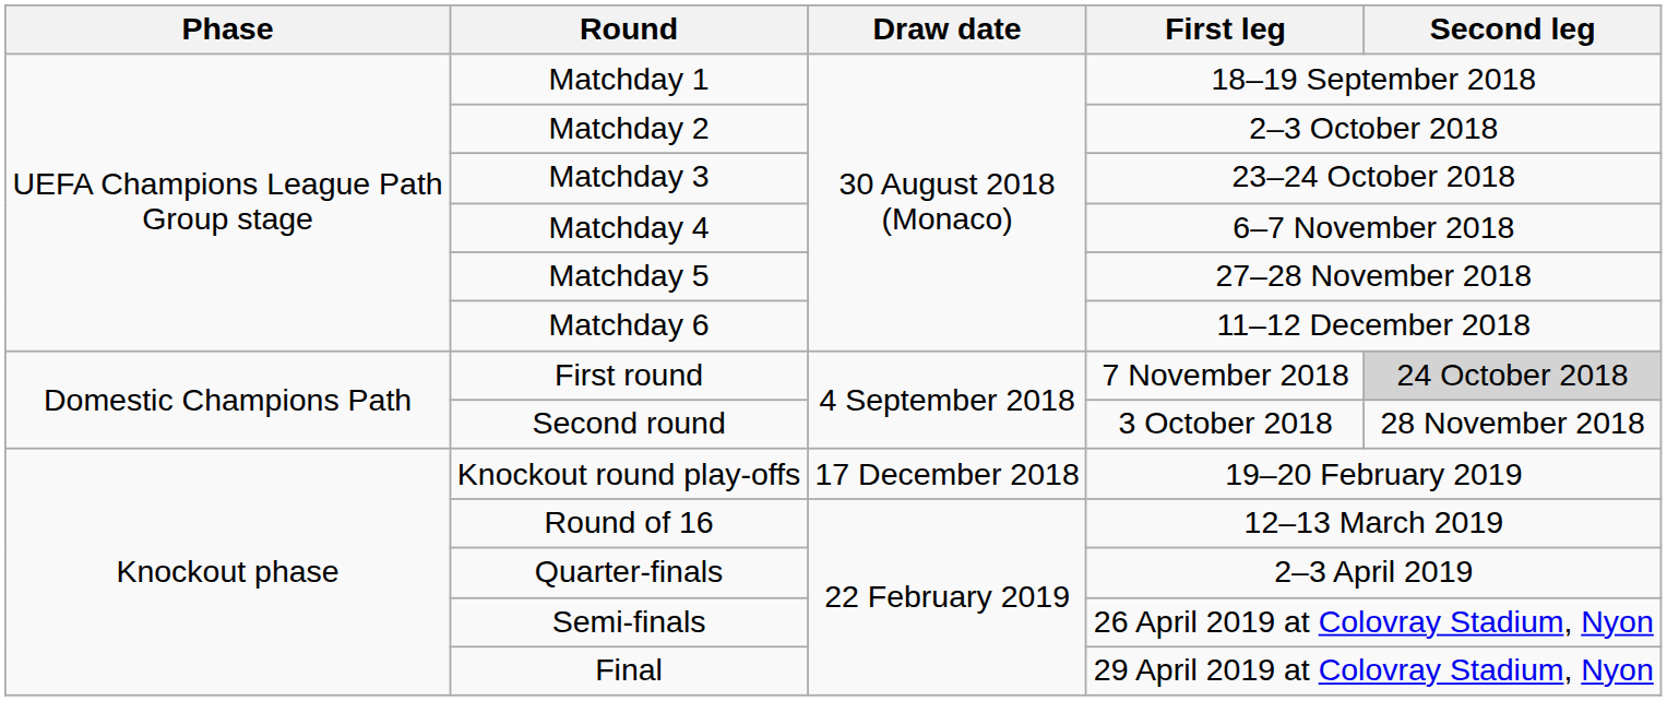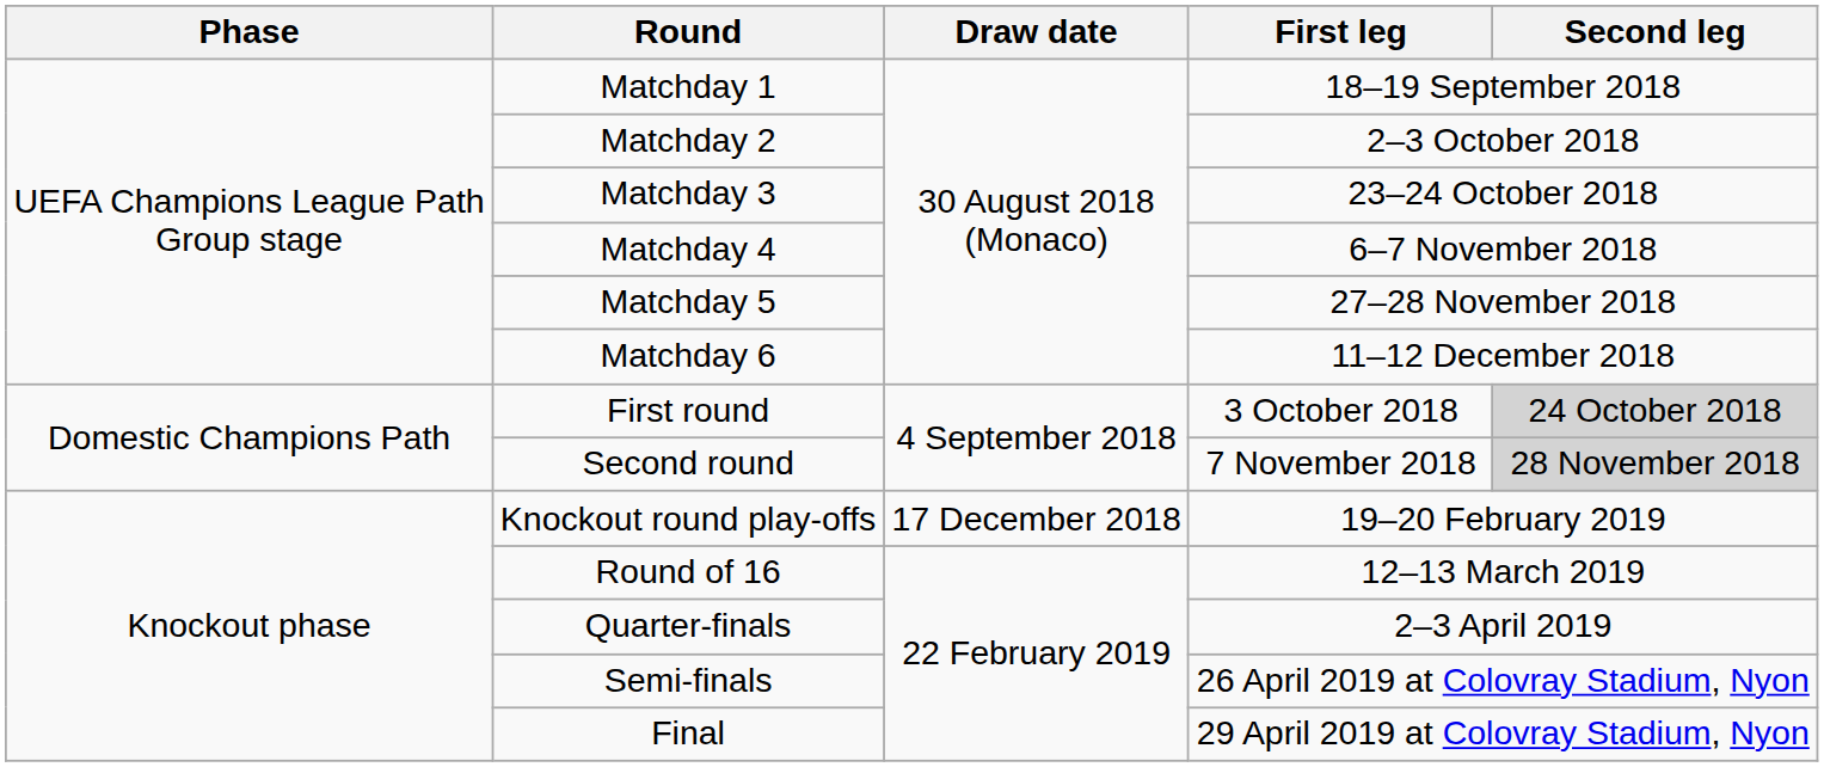First round | First leg: 7 November 2018 -> 3 October 2018
Second round | First leg: 3 October 2018 -> 7 November 2018
Second round | Second leg: no background -> lightgrey background
